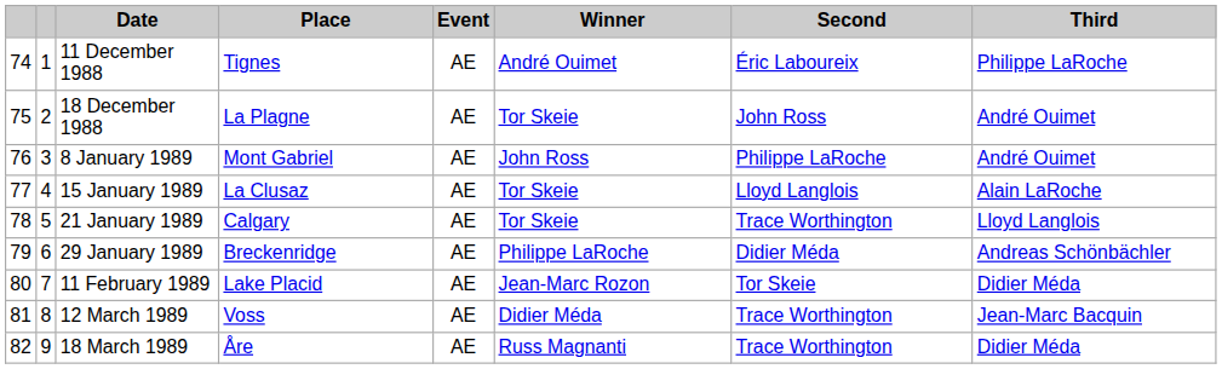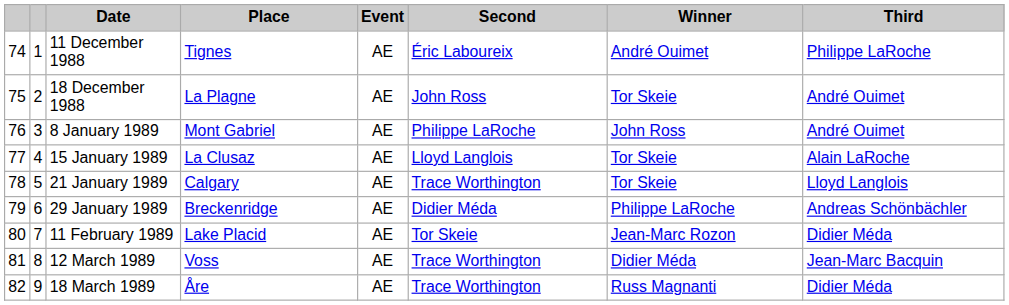columns swapped: Winner <-> Second
